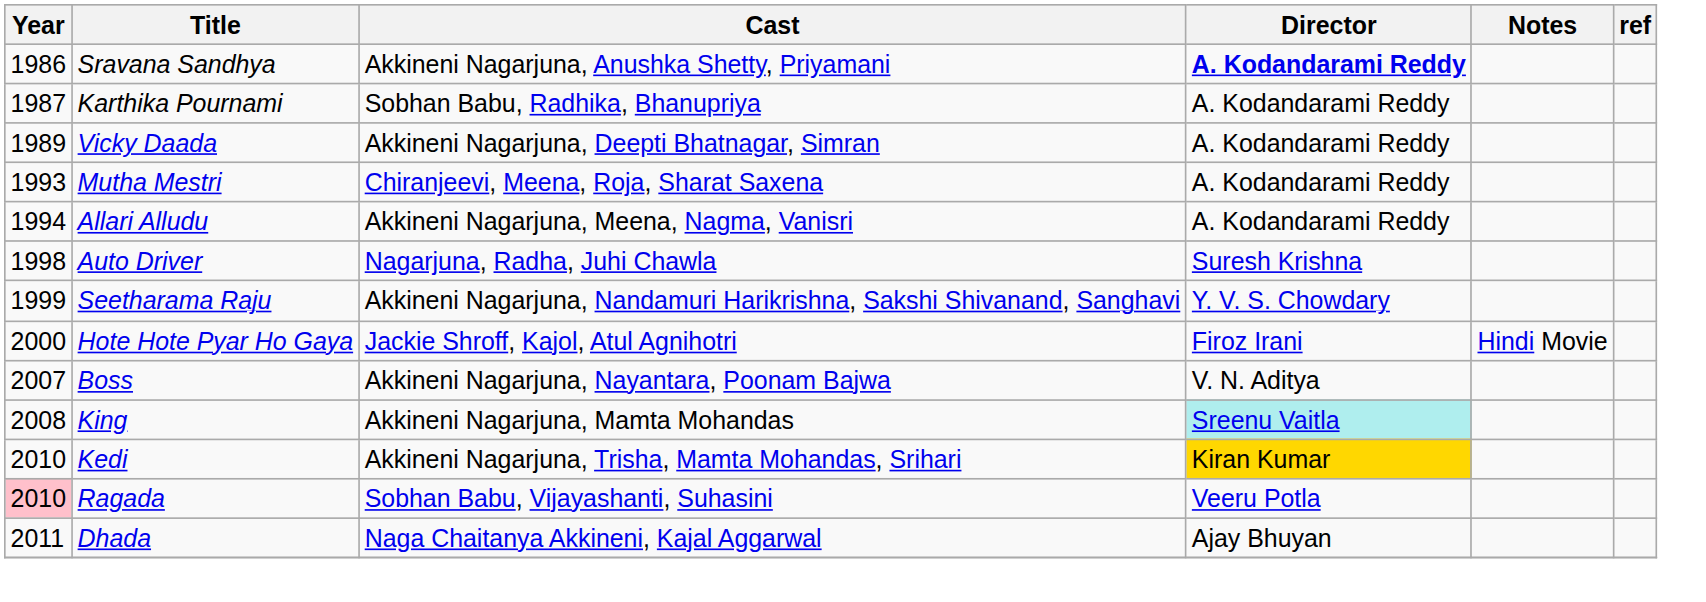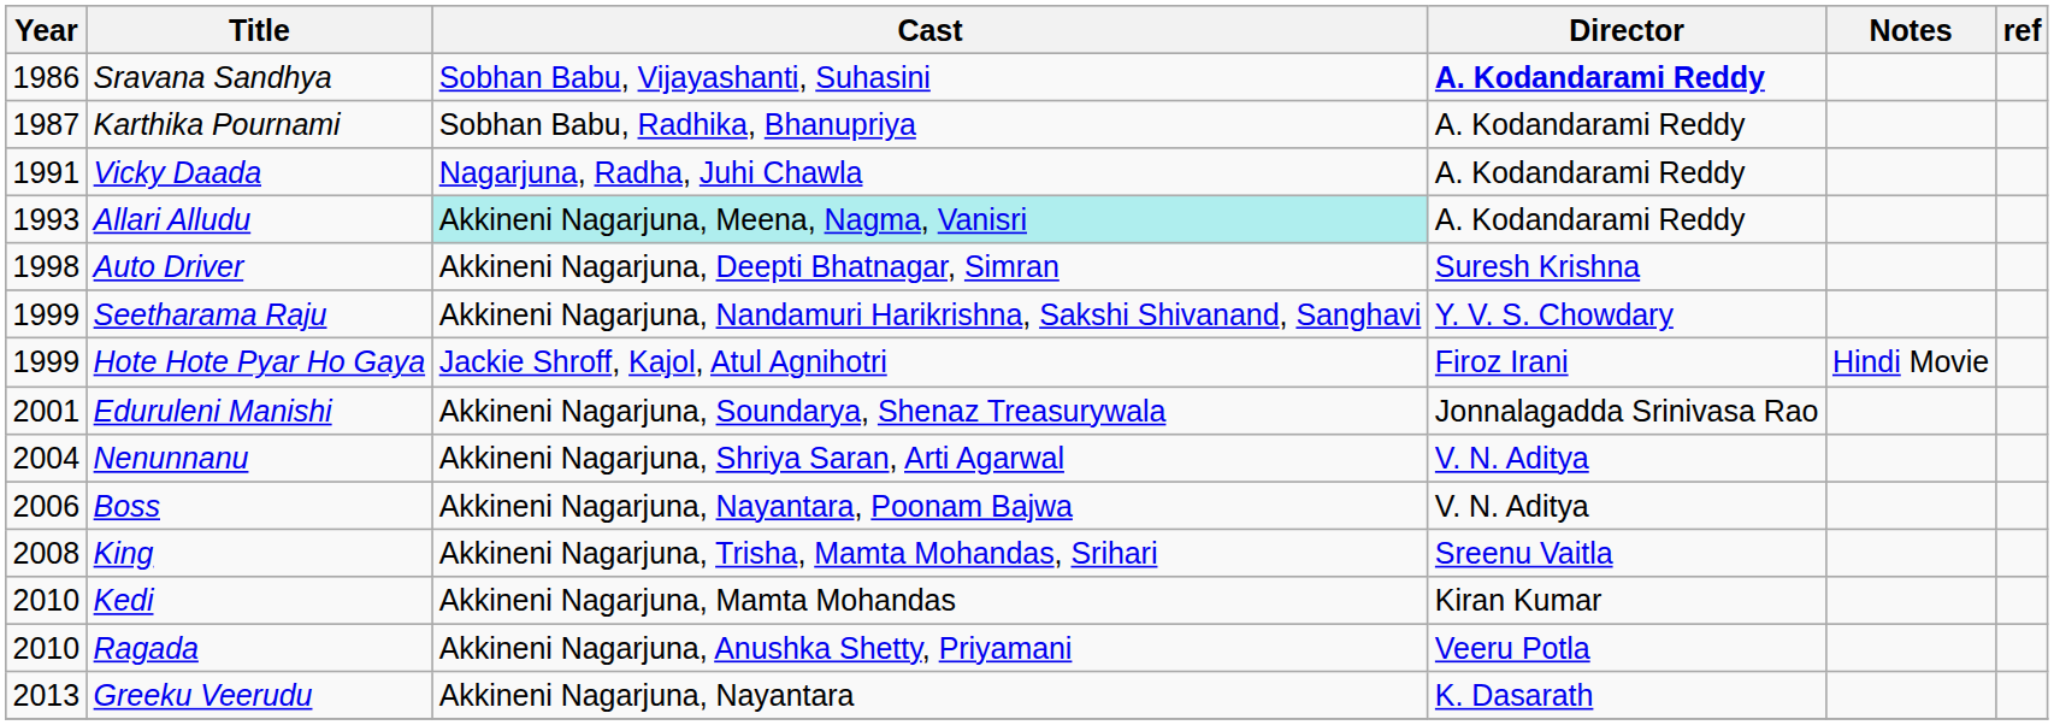Sravana Sandhya | Cast: Akkineni Nagarjuna, Anushka Shetty, Priyamani -> Sobhan Babu, Vijayashanti, Suhasini
Vicky Daada | Year: 1989 -> 1991
Vicky Daada | Cast: Akkineni Nagarjuna, Deepti Bhatnagar, Simran -> Nagarjuna, Radha, Juhi Chawla
- row: 1993 | Mutha Mestri | Chiranjeevi, Meena, Roja, Sharat Saxena | A. Kodandarami Reddy
Allari Alludu | Year: 1994 -> 1993
Allari Alludu | Cast: no background -> paleturquoise background
Auto Driver | Cast: Nagarjuna, Radha, Juhi Chawla -> Akkineni Nagarjuna, Deepti Bhatnagar, Simran
Hote Hote Pyar Ho Gaya | Year: 2000 -> 1999
+ row: 2001 | Eduruleni Manishi | Akkineni Nagarjuna, Soundarya, Shenaz Treasurywala | Jonnalagadda Srinivasa Rao
+ row: 2004 | Nenunnanu | Akkineni Nagarjuna, Shriya Saran, Arti Agarwal | V. N. Aditya
Boss | Year: 2007 -> 2006
King | Cast: Akkineni Nagarjuna, Mamta Mohandas -> Akkineni Nagarjuna, Trisha, Mamta Mohandas, Srihari
King | Director: paleturquoise background -> no background
Kedi | Cast: Akkineni Nagarjuna, Trisha, Mamta Mohandas, Srihari -> Akkineni Nagarjuna, Mamta Mohandas
Kedi | Director: gold background -> no background
Ragada | Year: pink background -> no background
Ragada | Cast: Sobhan Babu, Vijayashanti, Suhasini -> Akkineni Nagarjuna, Anushka Shetty, Priyamani
- row: 2011 | Dhada | Naga Chaitanya Akkineni, Kajal Aggarwal | Ajay Bhuyan
+ row: 2013 | Greeku Veerudu | Akkineni Nagarjuna, Nayantara | K. Dasarath
